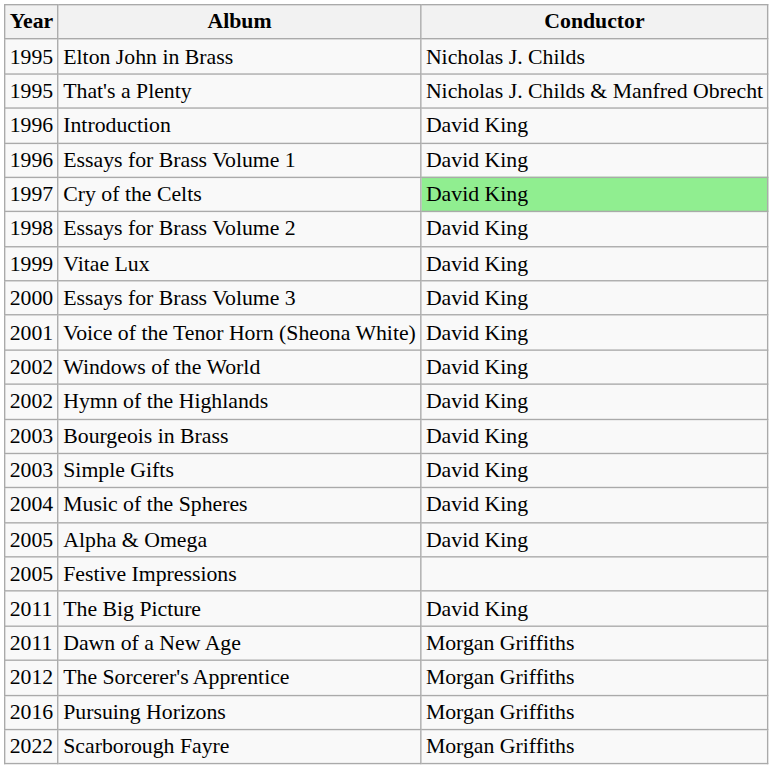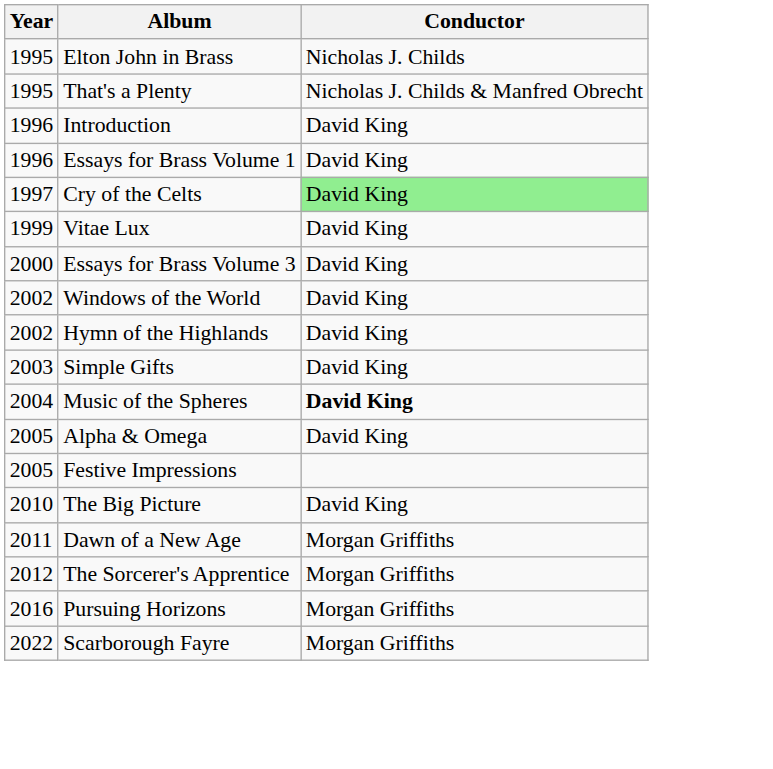- row: 1998 | Essays for Brass Volume 2 | David King
- row: 2001 | Voice of the Tenor Horn (Sheona White) | David King
- row: 2003 | Bourgeois in Brass | David King
Music of the Spheres | Conductor: normal -> bold
The Big Picture | Year: 2011 -> 2010
